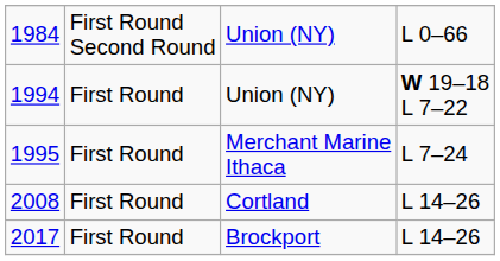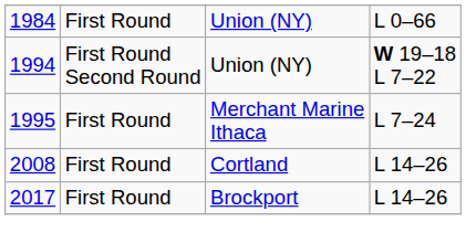1984 | column 2: First Round Second Round -> First Round
1994 | column 2: First Round -> First Round Second Round
